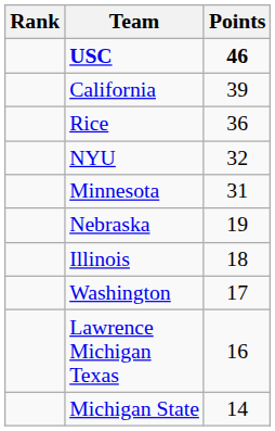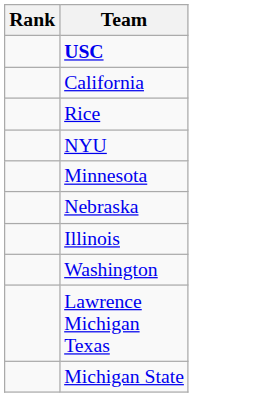- column: Points | 46 | 39 | 36 | 32 | 31 | 19 | 18 | 17 | 16 | 14
